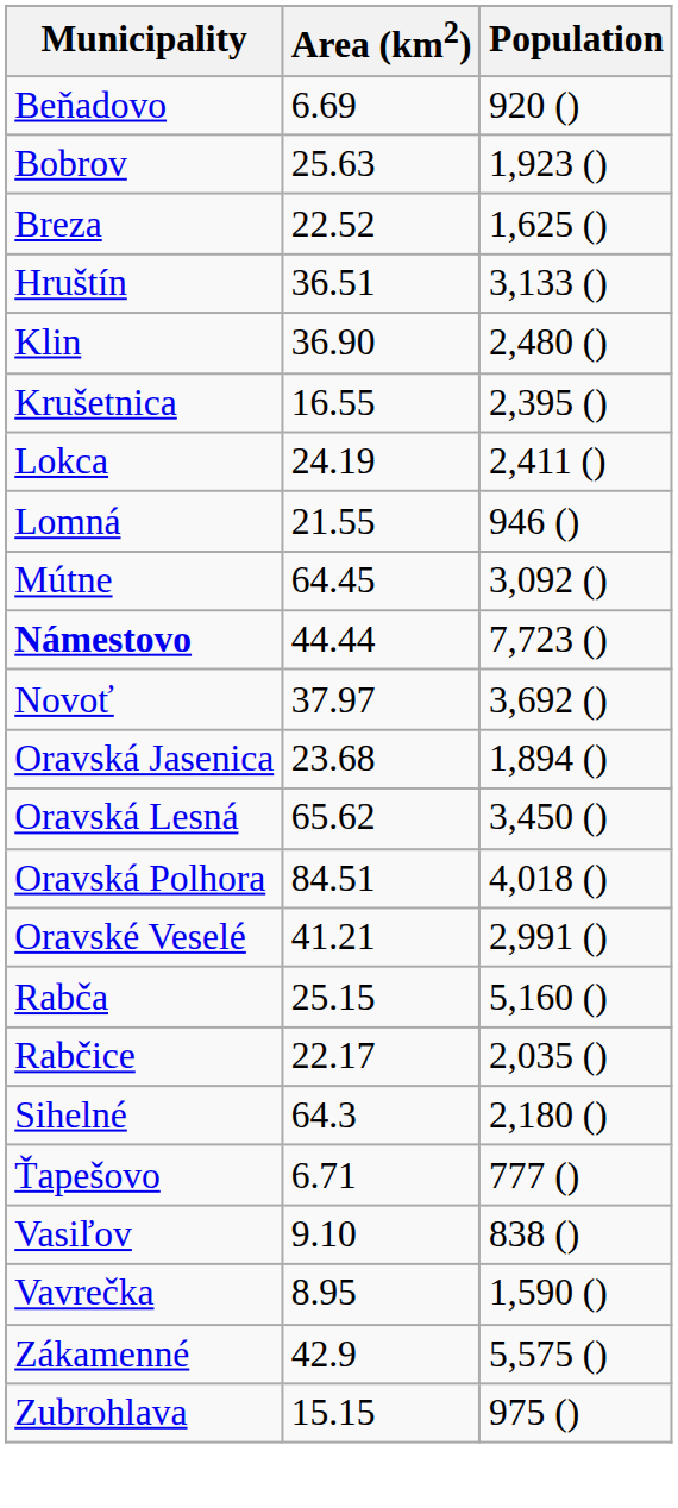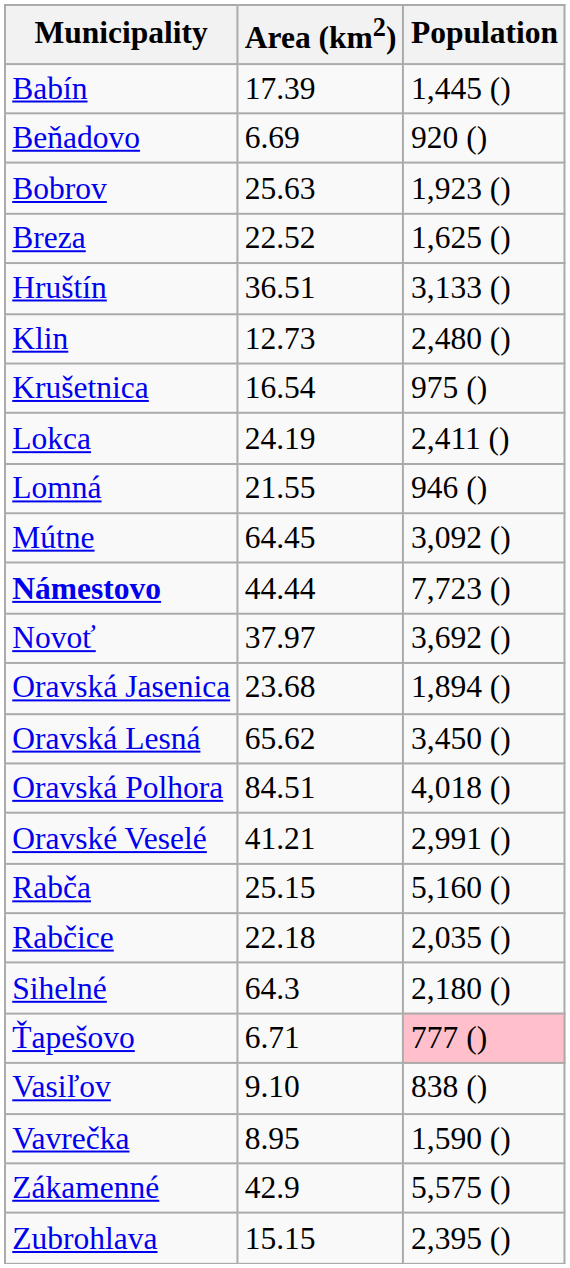+ row: Babín | 17.39 | 1,445 ()
Klin | Area (km2): 36.90 -> 12.73
Krušetnica | Area (km2): 16.55 -> 16.54
Krušetnica | Population: 2,395 () -> 975 ()
Rabčice | Area (km2): 22.17 -> 22.18
Ťapešovo | Population: no background -> pink background
Zubrohlava | Population: 975 () -> 2,395 ()
